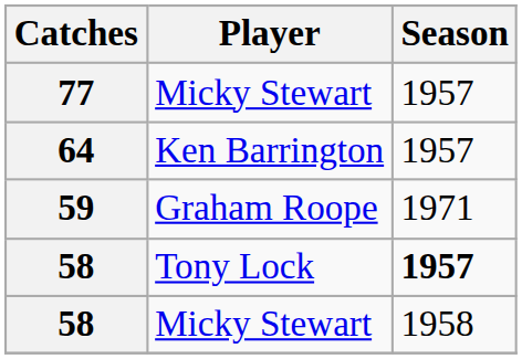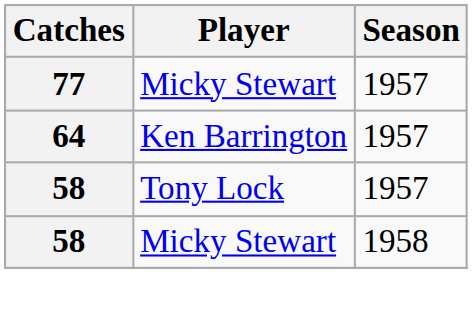- row: 59 | Graham Roope | 1971
58 / Tony Lock | Season: bold -> normal
